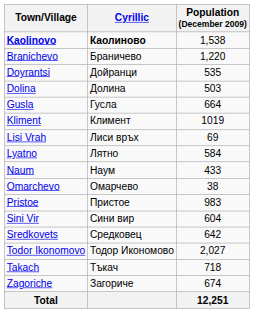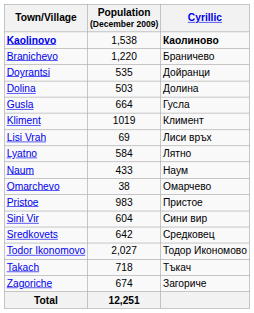columns swapped: Cyrillic <-> Population (December 2009)
